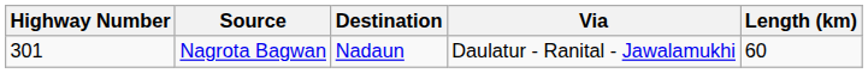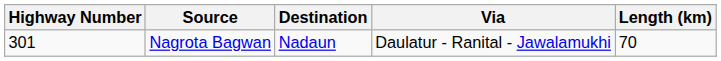Nagrota Bagwan | Length (km): 60 -> 70
